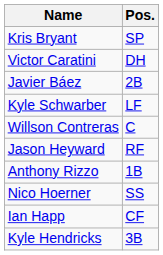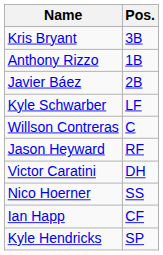Kris Bryant | Pos.: SP -> 3B
rows swapped: Anthony Rizzo <-> Victor Caratini
Kyle Hendricks | Pos.: 3B -> SP
